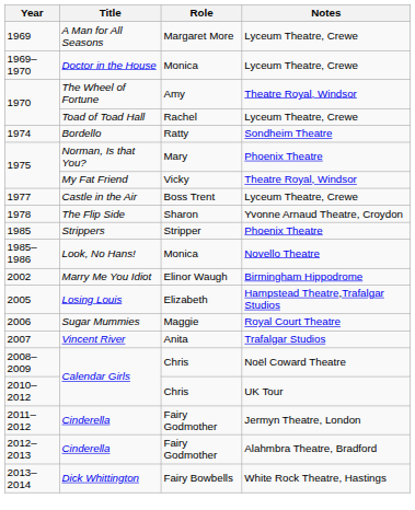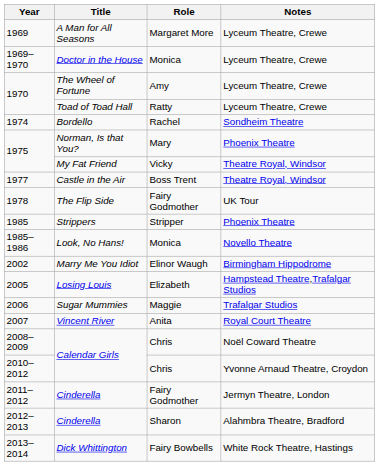The Wheel of Fortune | Notes: Theatre Royal, Windsor -> Lyceum Theatre, Crewe
Toad of Toad Hall | Role: Rachel -> Ratty
Bordello | Role: Ratty -> Rachel
Castle in the Air | Notes: Lyceum Theatre, Crewe -> Theatre Royal, Windsor
The Flip Side | Role: Sharon -> Fairy Godmother
The Flip Side | Notes: Yvonne Arnaud Theatre, Croydon -> UK Tour
Sugar Mummies | Notes: Royal Court Theatre -> Trafalgar Studios
Vincent River | Notes: Trafalgar Studios -> Royal Court Theatre
2010–2012 / Calendar Girls | Notes: UK Tour -> Yvonne Arnaud Theatre, Croydon
2012–2013 / Cinderella | Role: Fairy Godmother -> Sharon
